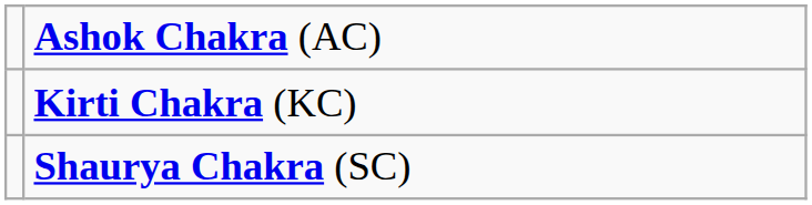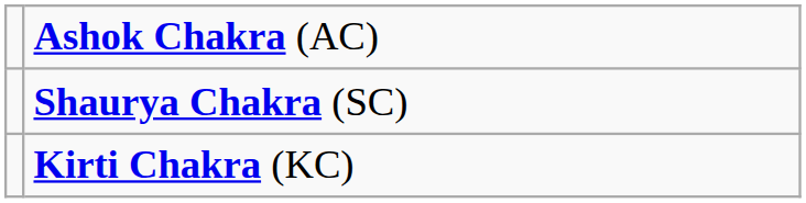rows swapped: Kirti Chakra (KC) <-> Shaurya Chakra (SC)
